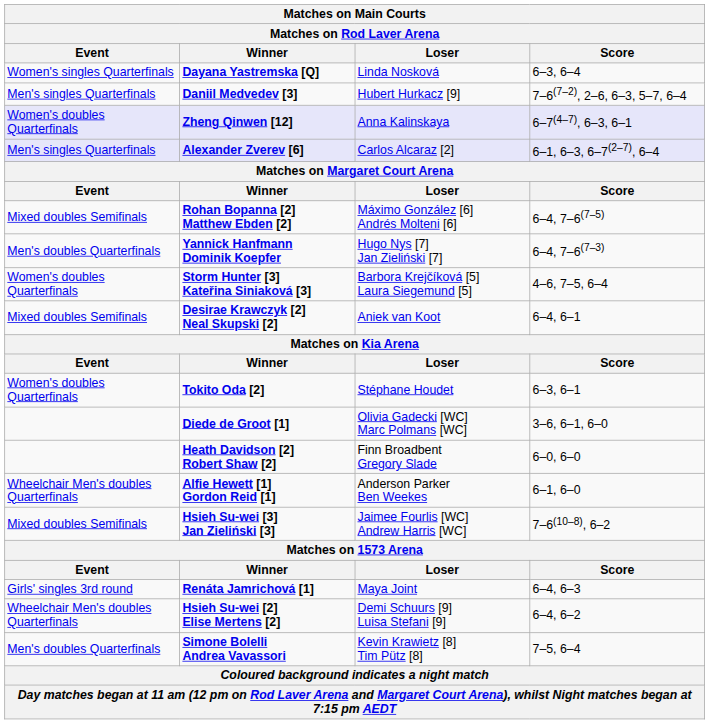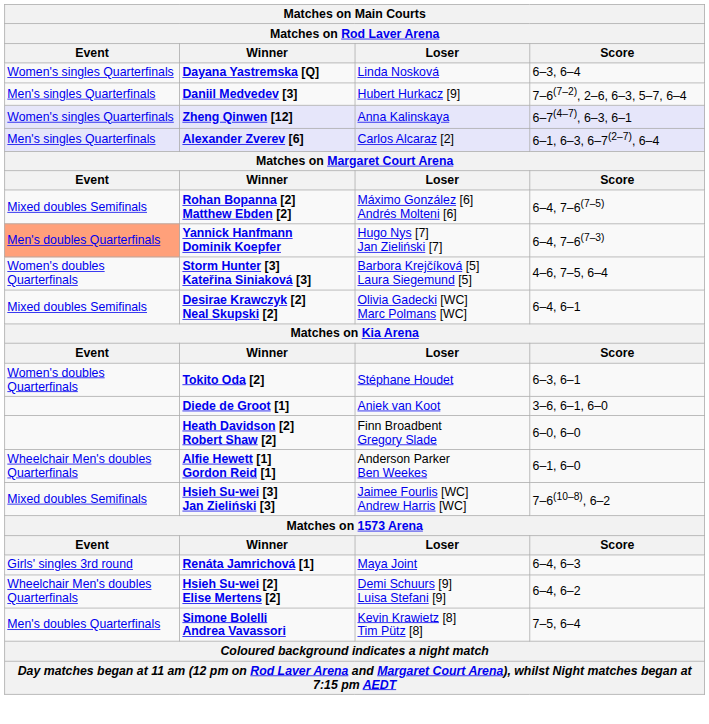Zheng Qinwen [12] | Event: Women's doubles Quarterfinals -> Women's singles Quarterfinals
Yannick Hanfmann Dominik Koepfer | Event: no background -> lightsalmon background
Desirae Krawczyk [2] Neal Skupski [2] | Loser: Aniek van Koot -> Olivia Gadecki [WC] Marc Polmans [WC]
Diede de Groot [1] | Loser: Olivia Gadecki [WC] Marc Polmans [WC] -> Aniek van Koot
